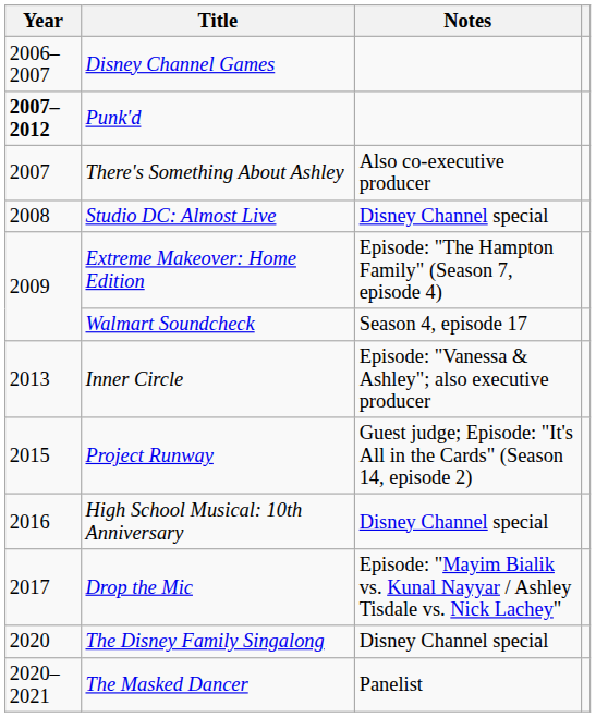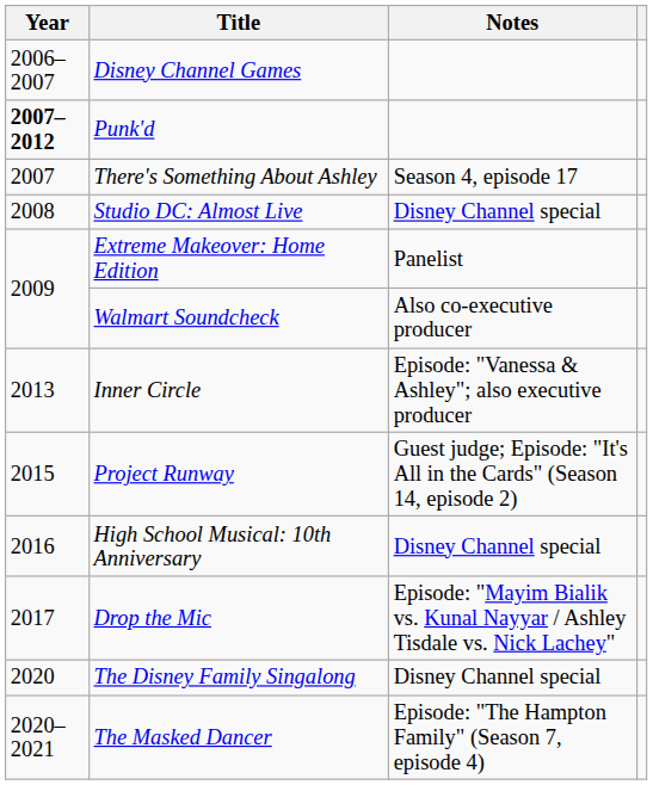There's Something About Ashley | Notes: Also co-executive producer -> Season 4, episode 17
Extreme Makeover: Home Edition | Notes: Episode: "The Hampton Family" (Season 7, episode 4) -> Panelist
Walmart Soundcheck | Notes: Season 4, episode 17 -> Also co-executive producer
The Masked Dancer | Notes: Panelist -> Episode: "The Hampton Family" (Season 7, episode 4)
